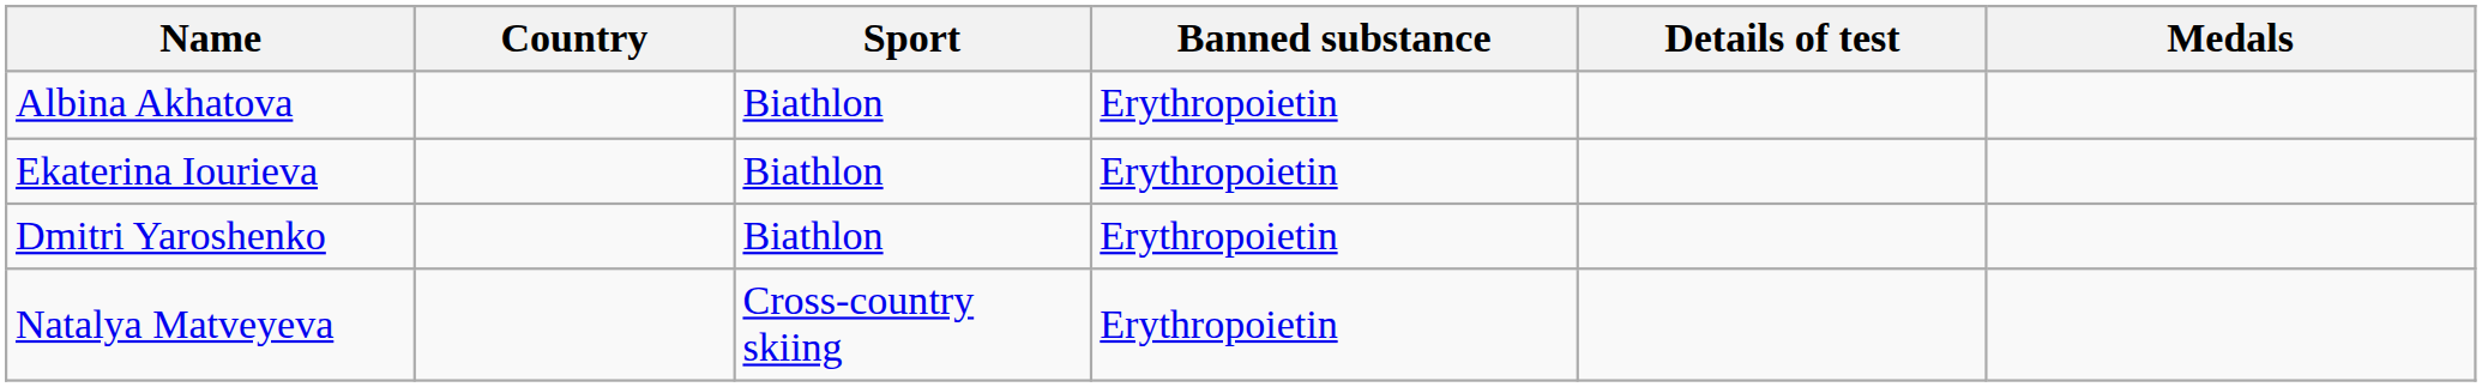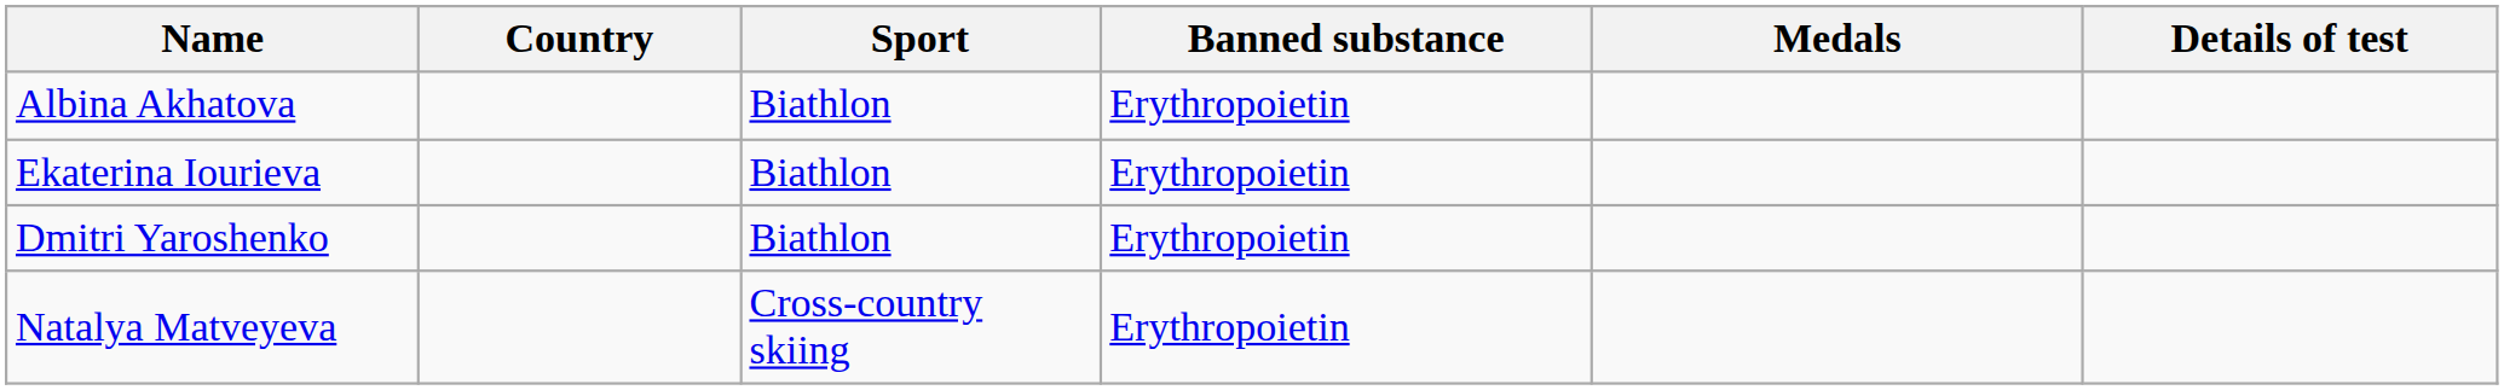columns swapped: Medals <-> Details of test
